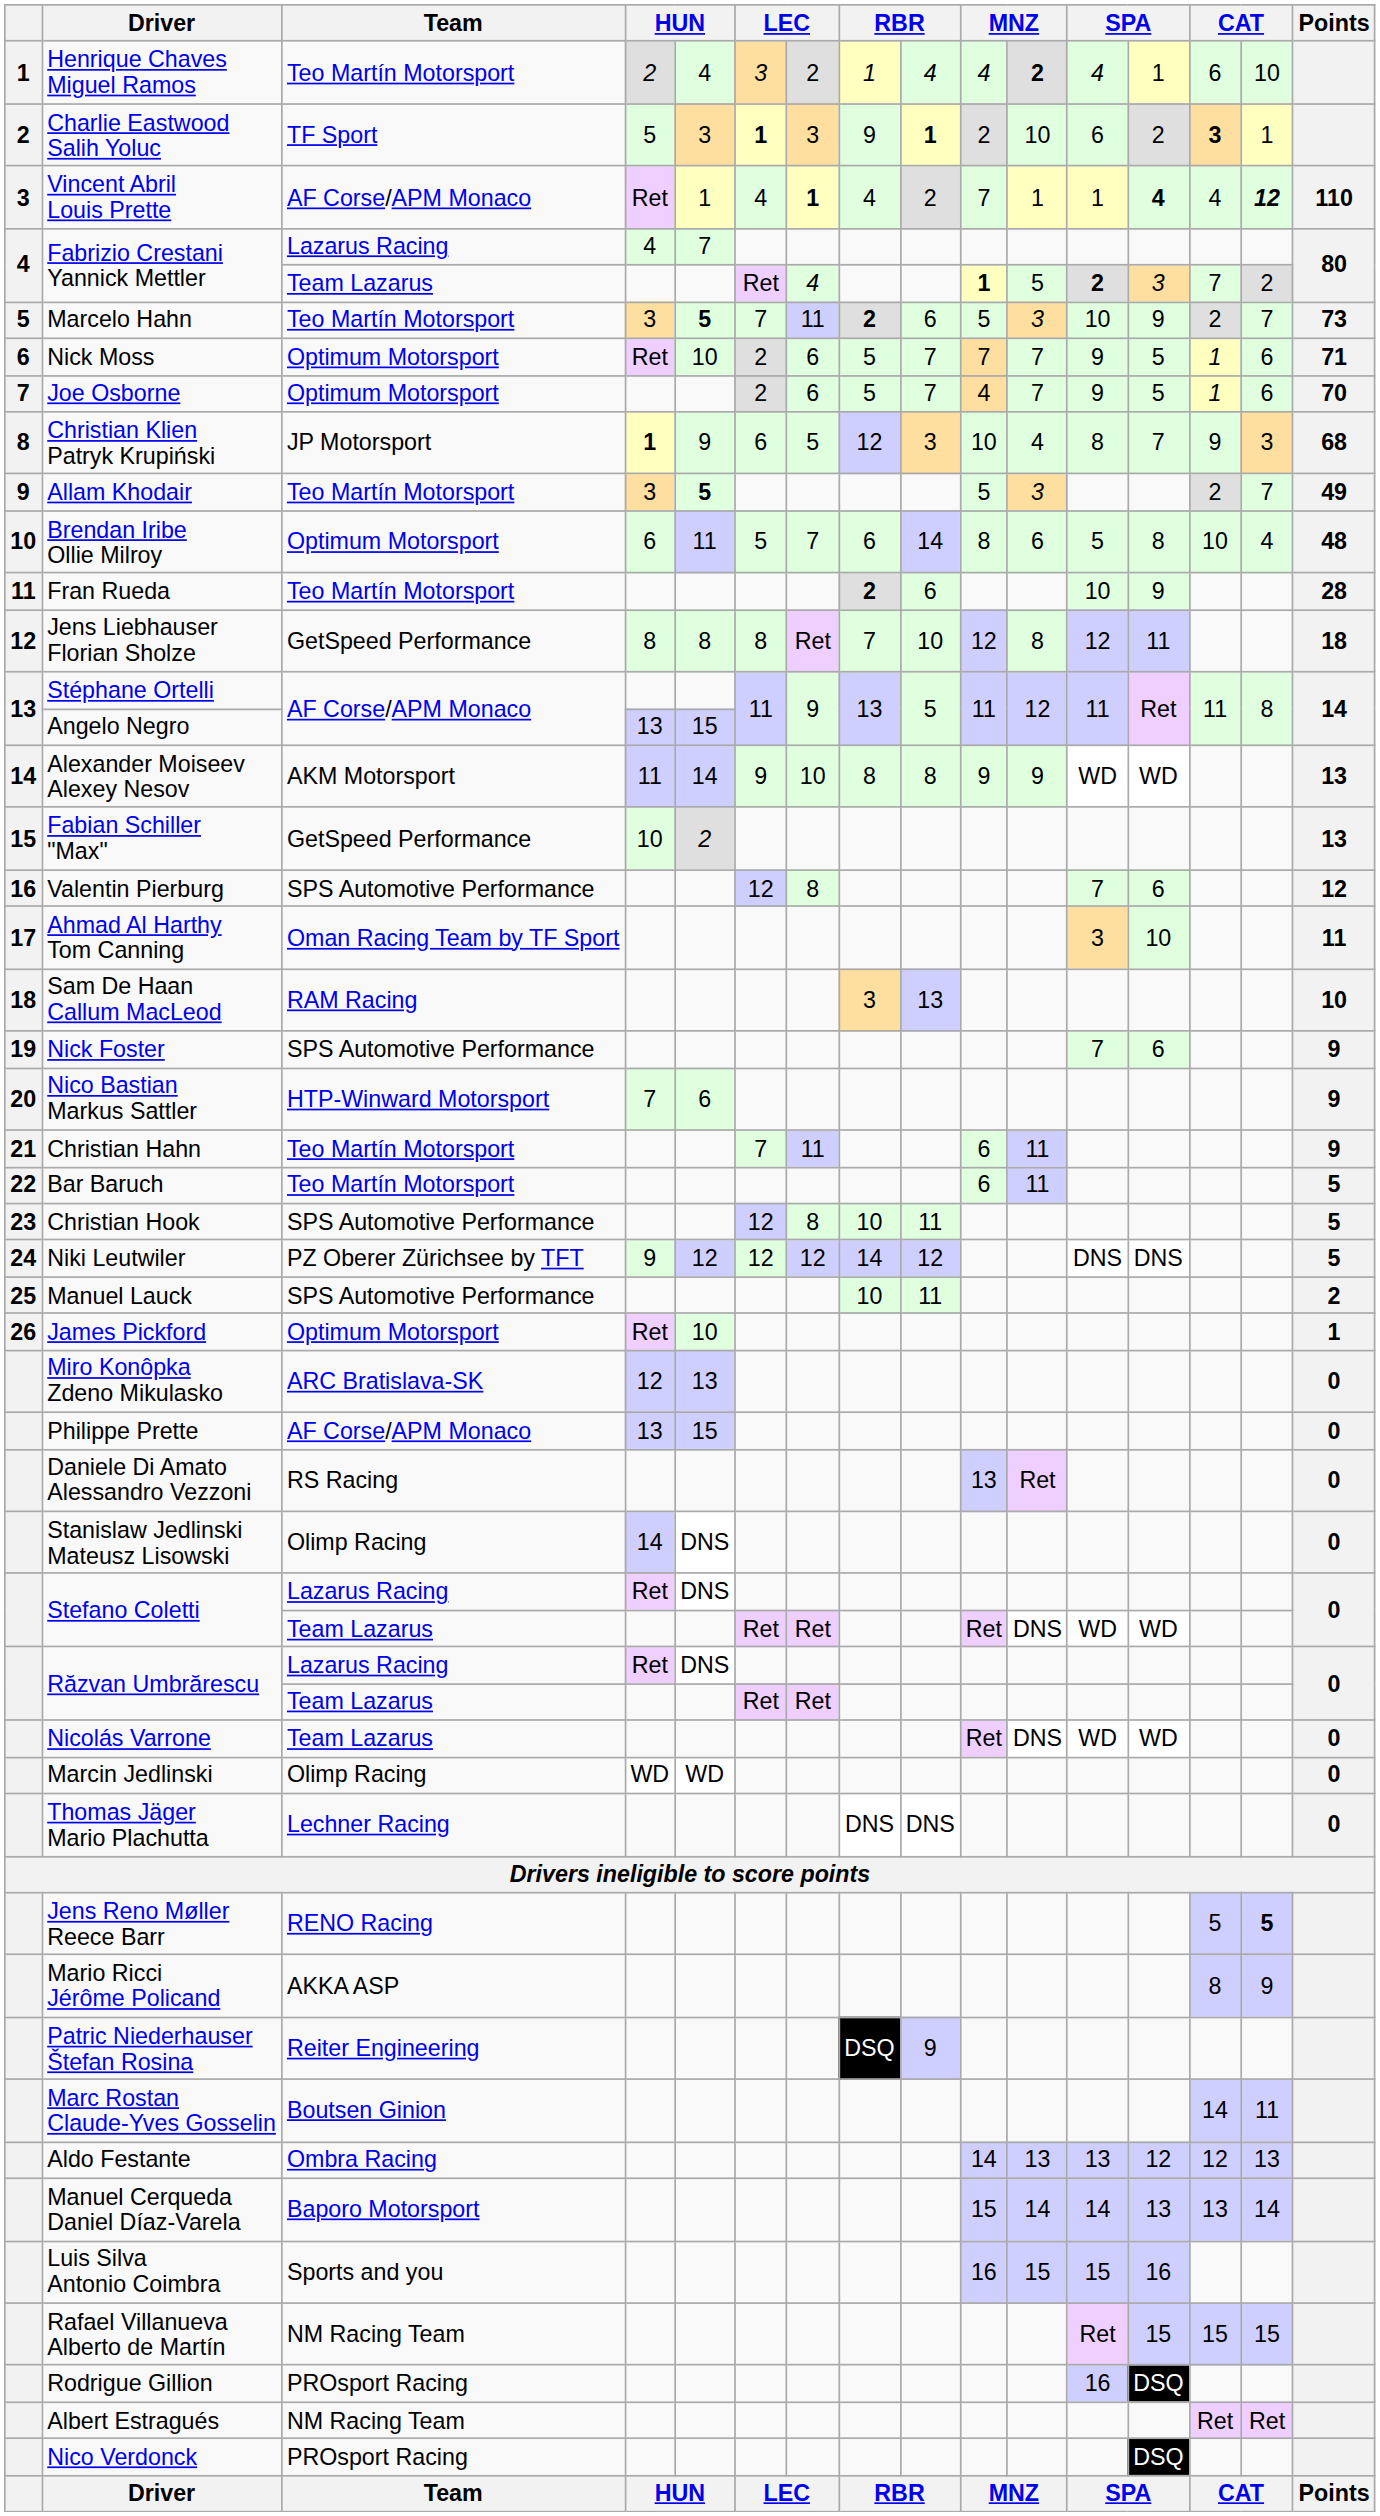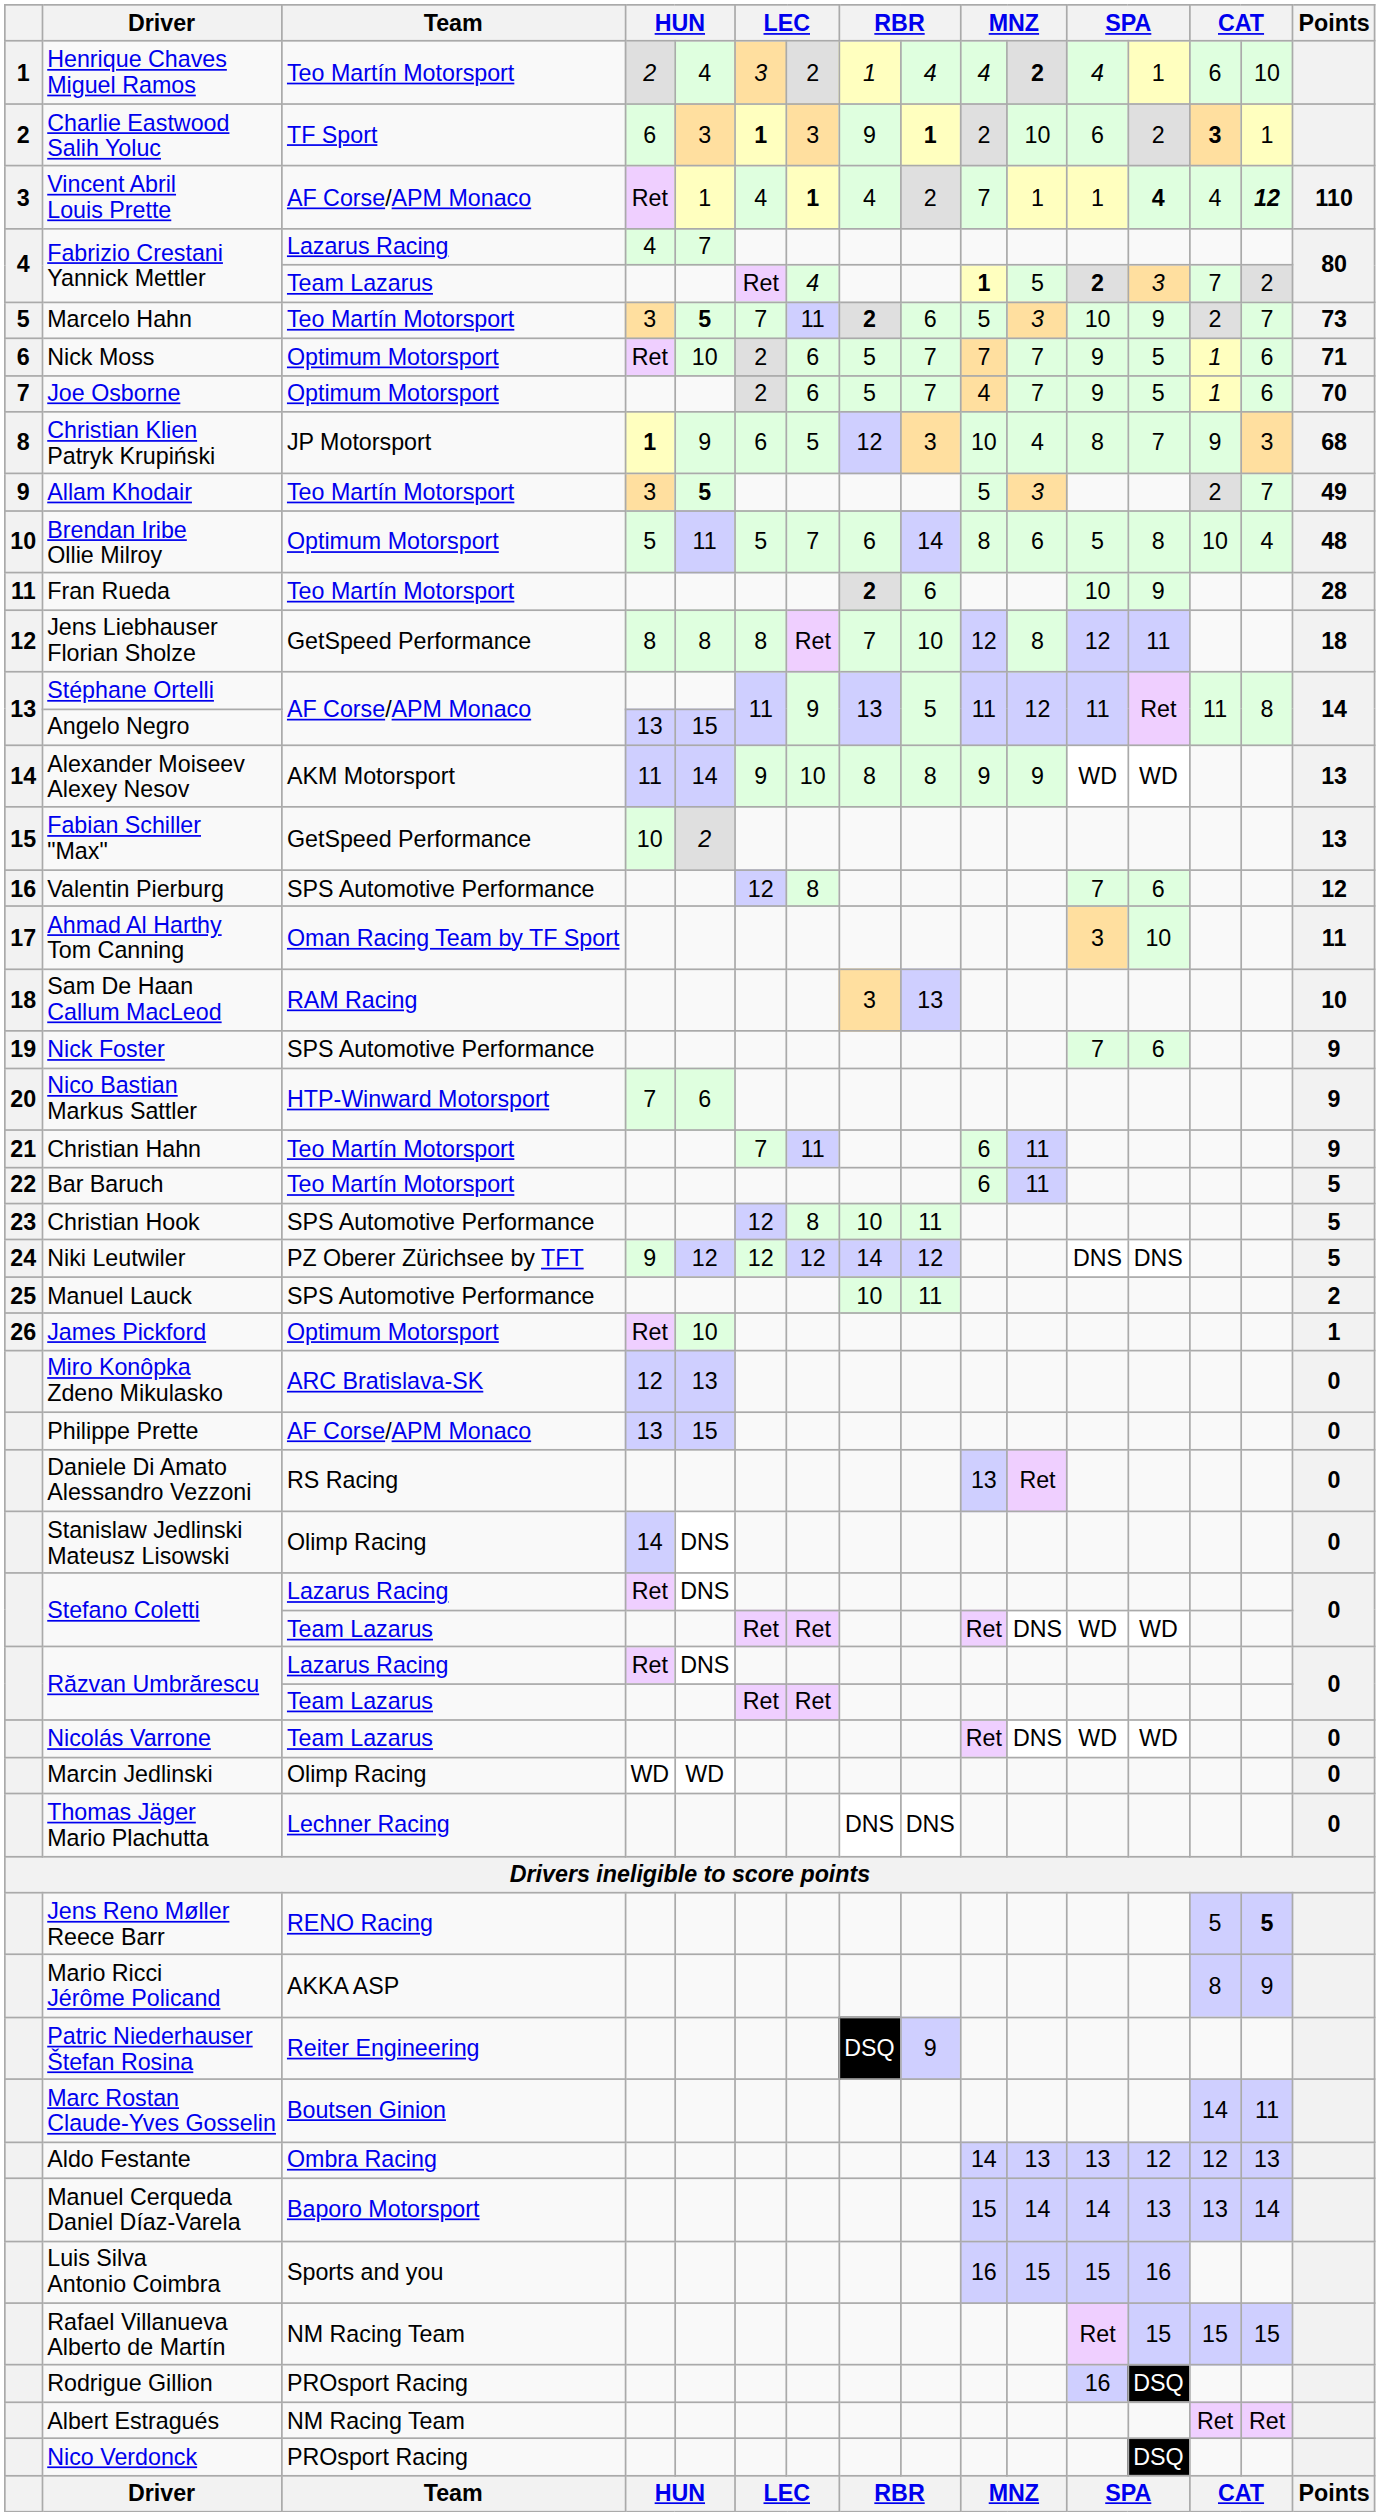Charlie Eastwood Salih Yoluc | column 4: 5 -> 6
Brendan Iribe Ollie Milroy | column 4: 6 -> 5
